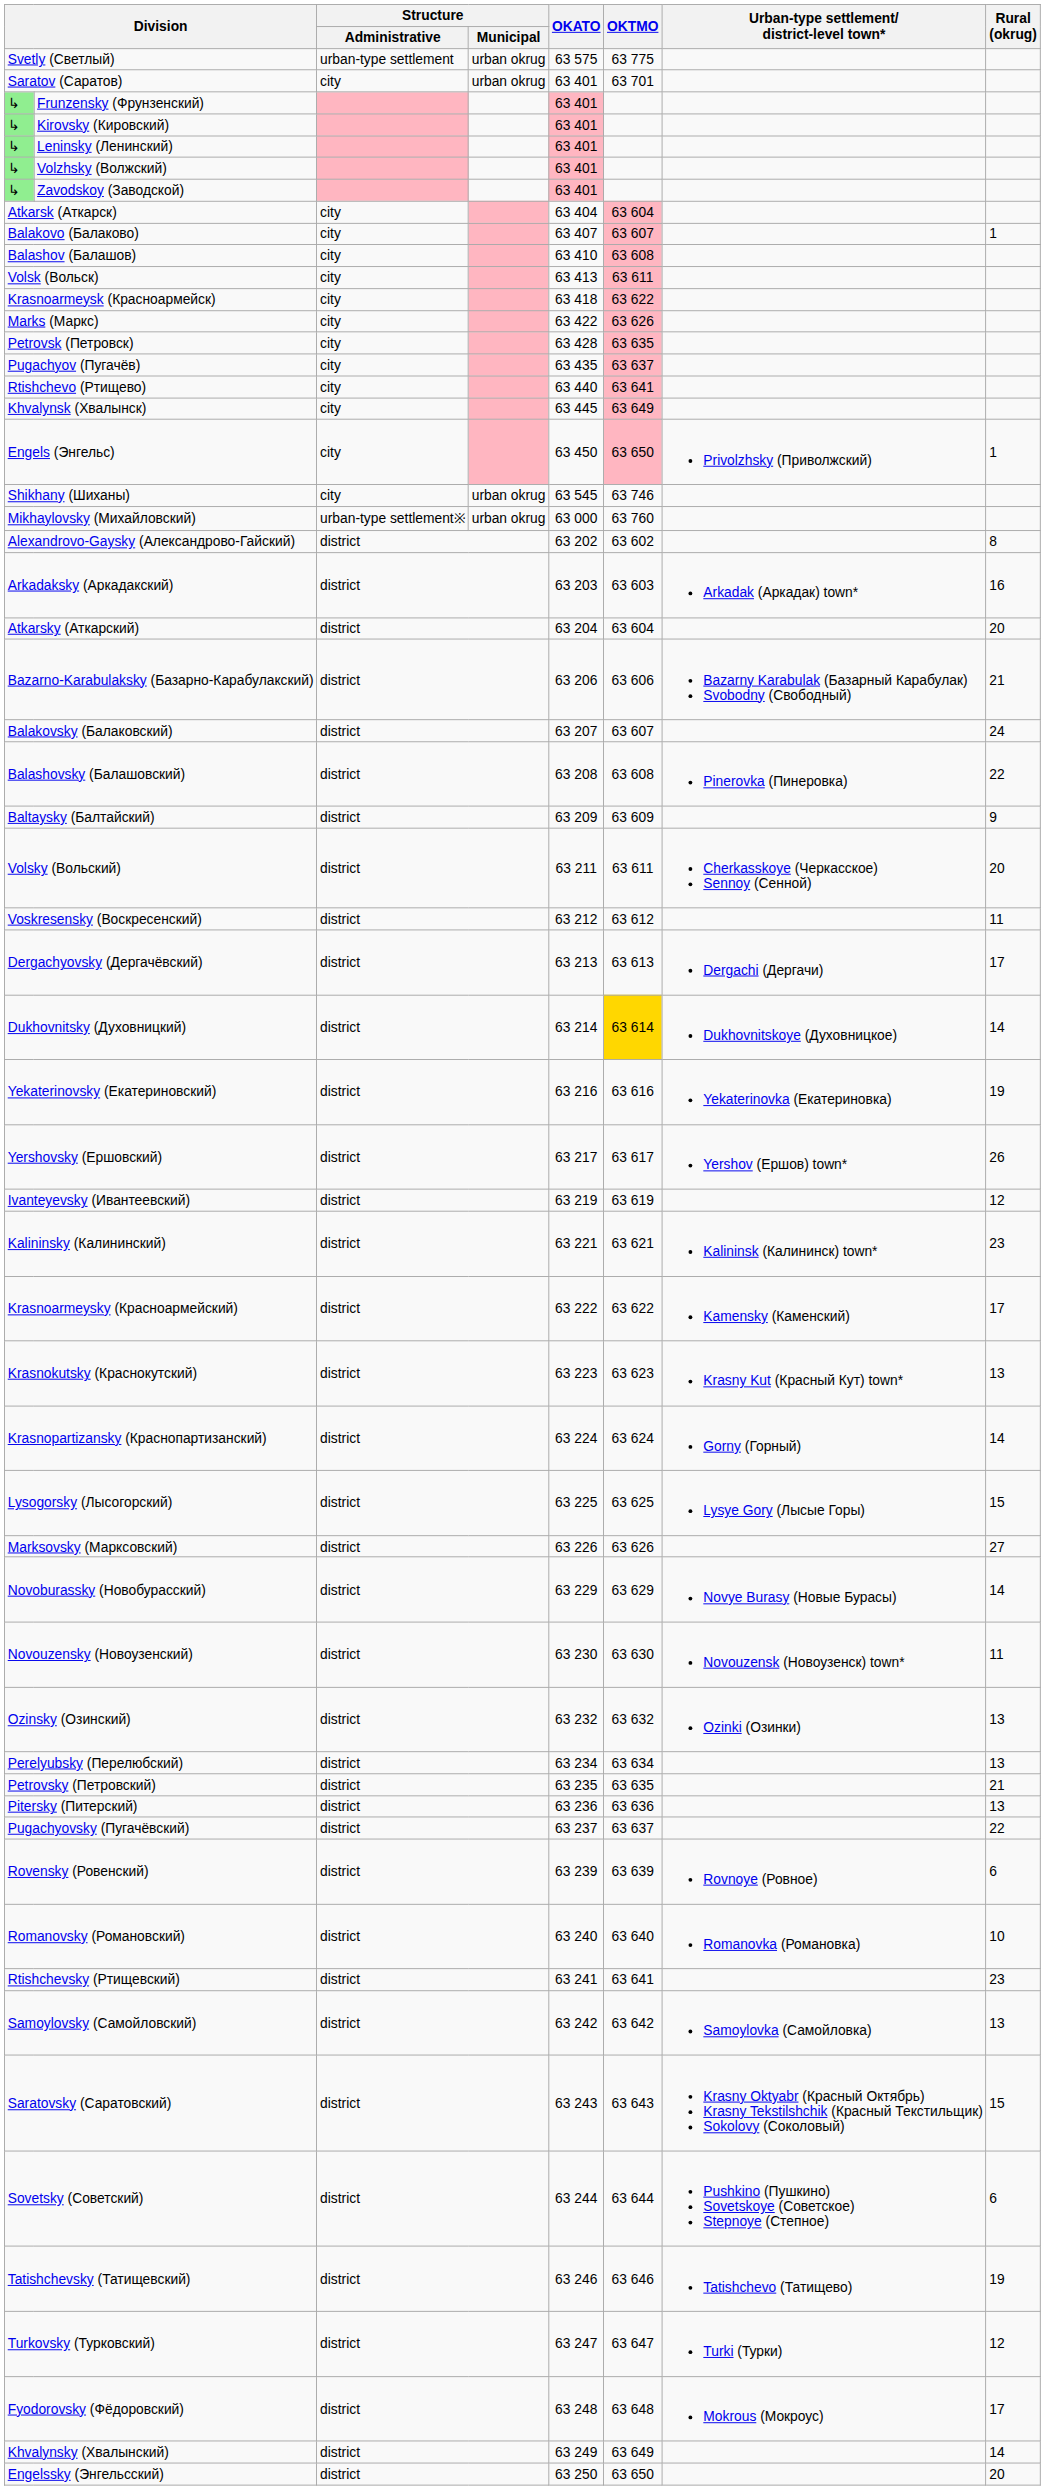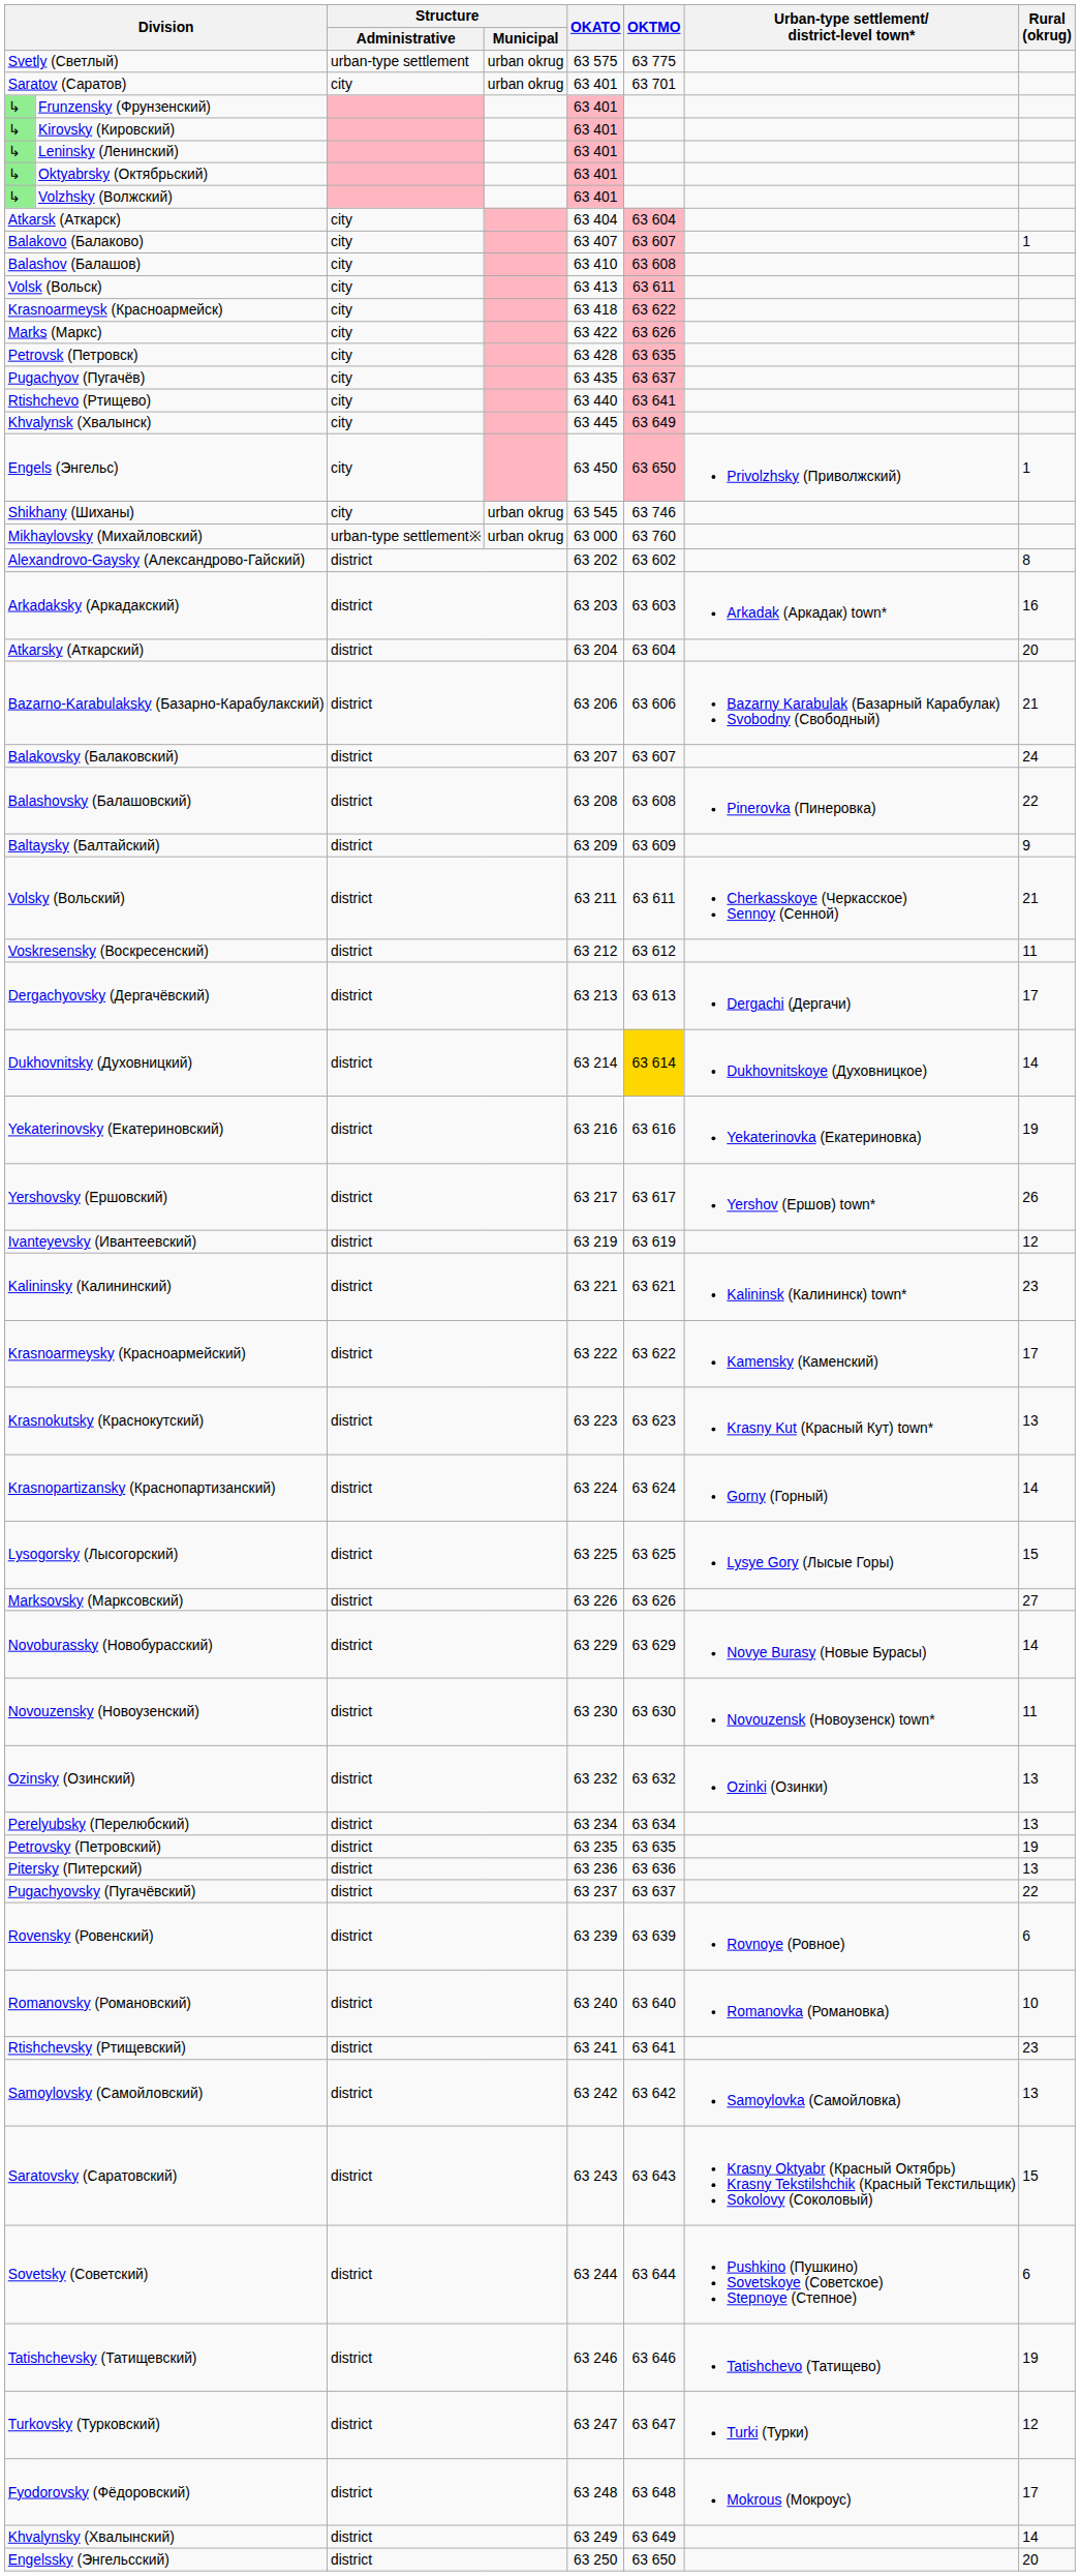+ row: ↳ | Oktyabrsky (Октябрьский) | 63 401
- row: ↳ | Zavodskoy (Заводской) | 63 401
Volsky (Вольский) | Rural (okrug): 20 -> 21
Petrovsky (Петровский) | Rural (okrug): 21 -> 19
